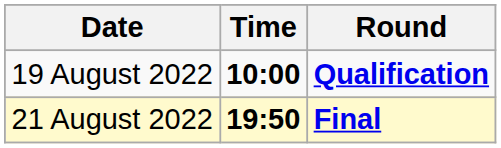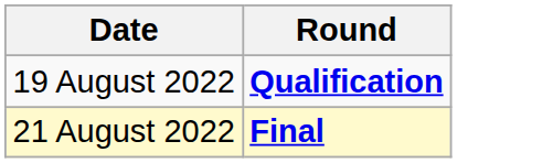- column: Time | 10:00 | 19:50
